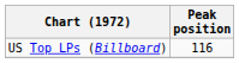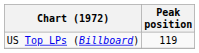US Top LPs (Billboard) | Peak position: 116 -> 119
